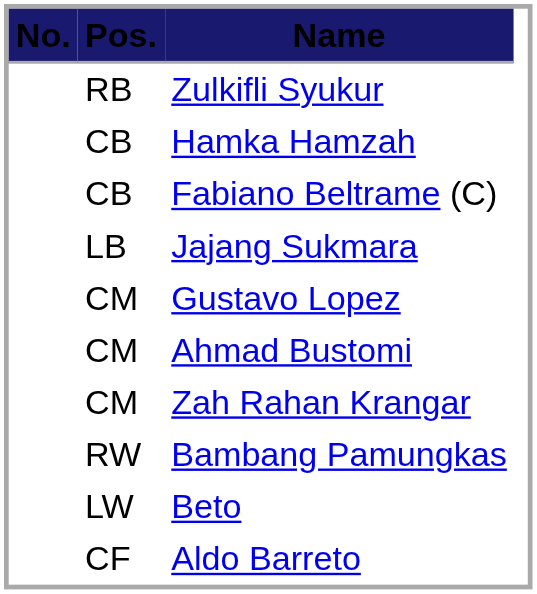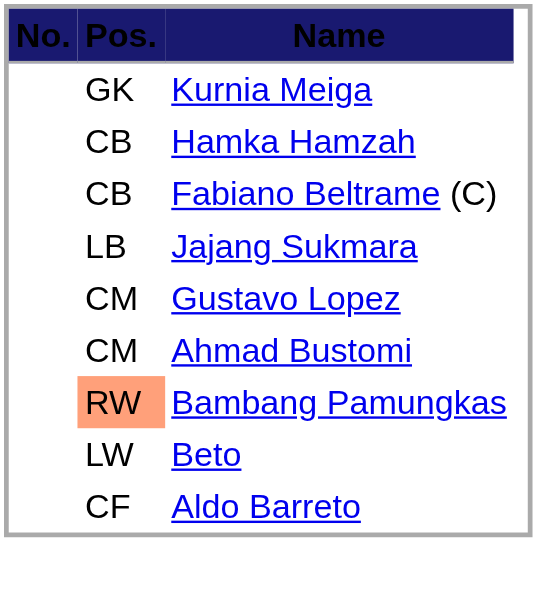+ row: GK | Kurnia Meiga
- row: RB | Zulkifli Syukur
- row: CM | Zah Rahan Krangar
Bambang Pamungkas | Pos.: no background -> lightsalmon background
